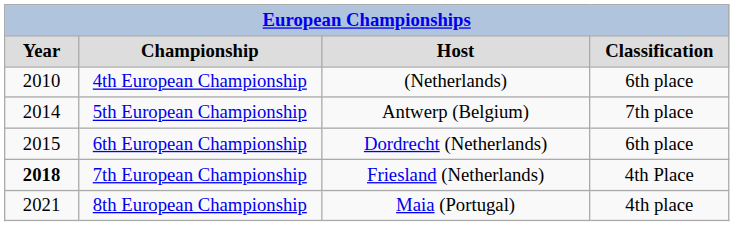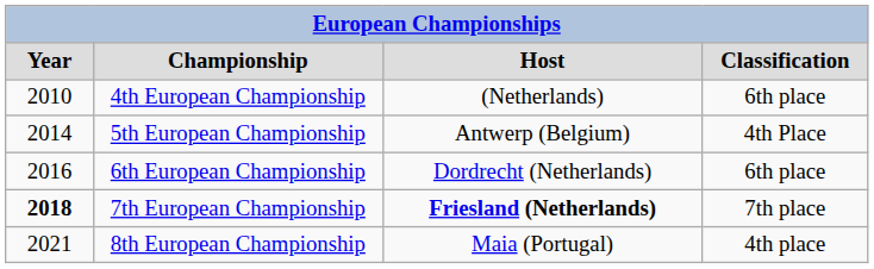5th European Championship | column 4: 7th place -> 4th Place
6th European Championship | column 1: 2015 -> 2016
7th European Championship | column 3: normal -> bold
7th European Championship | column 4: 4th Place -> 7th place
